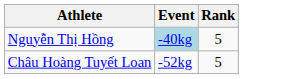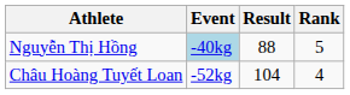+ column: Result | 88 | 104
Châu Hoàng Tuyết Loan | Rank: 5 -> 4
